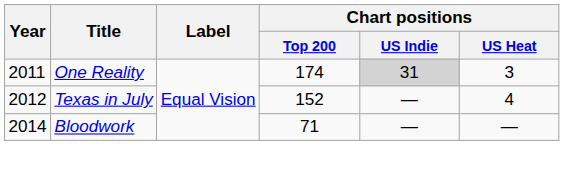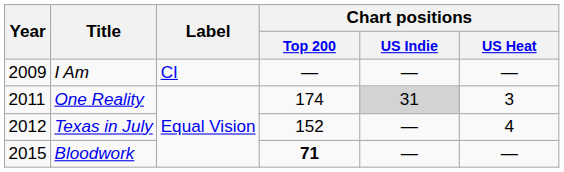+ row: 2009 | I Am | CI | — | — | —
Bloodwork | Year: 2014 -> 2015
Bloodwork | Chart positions / Top 200: normal -> bold
